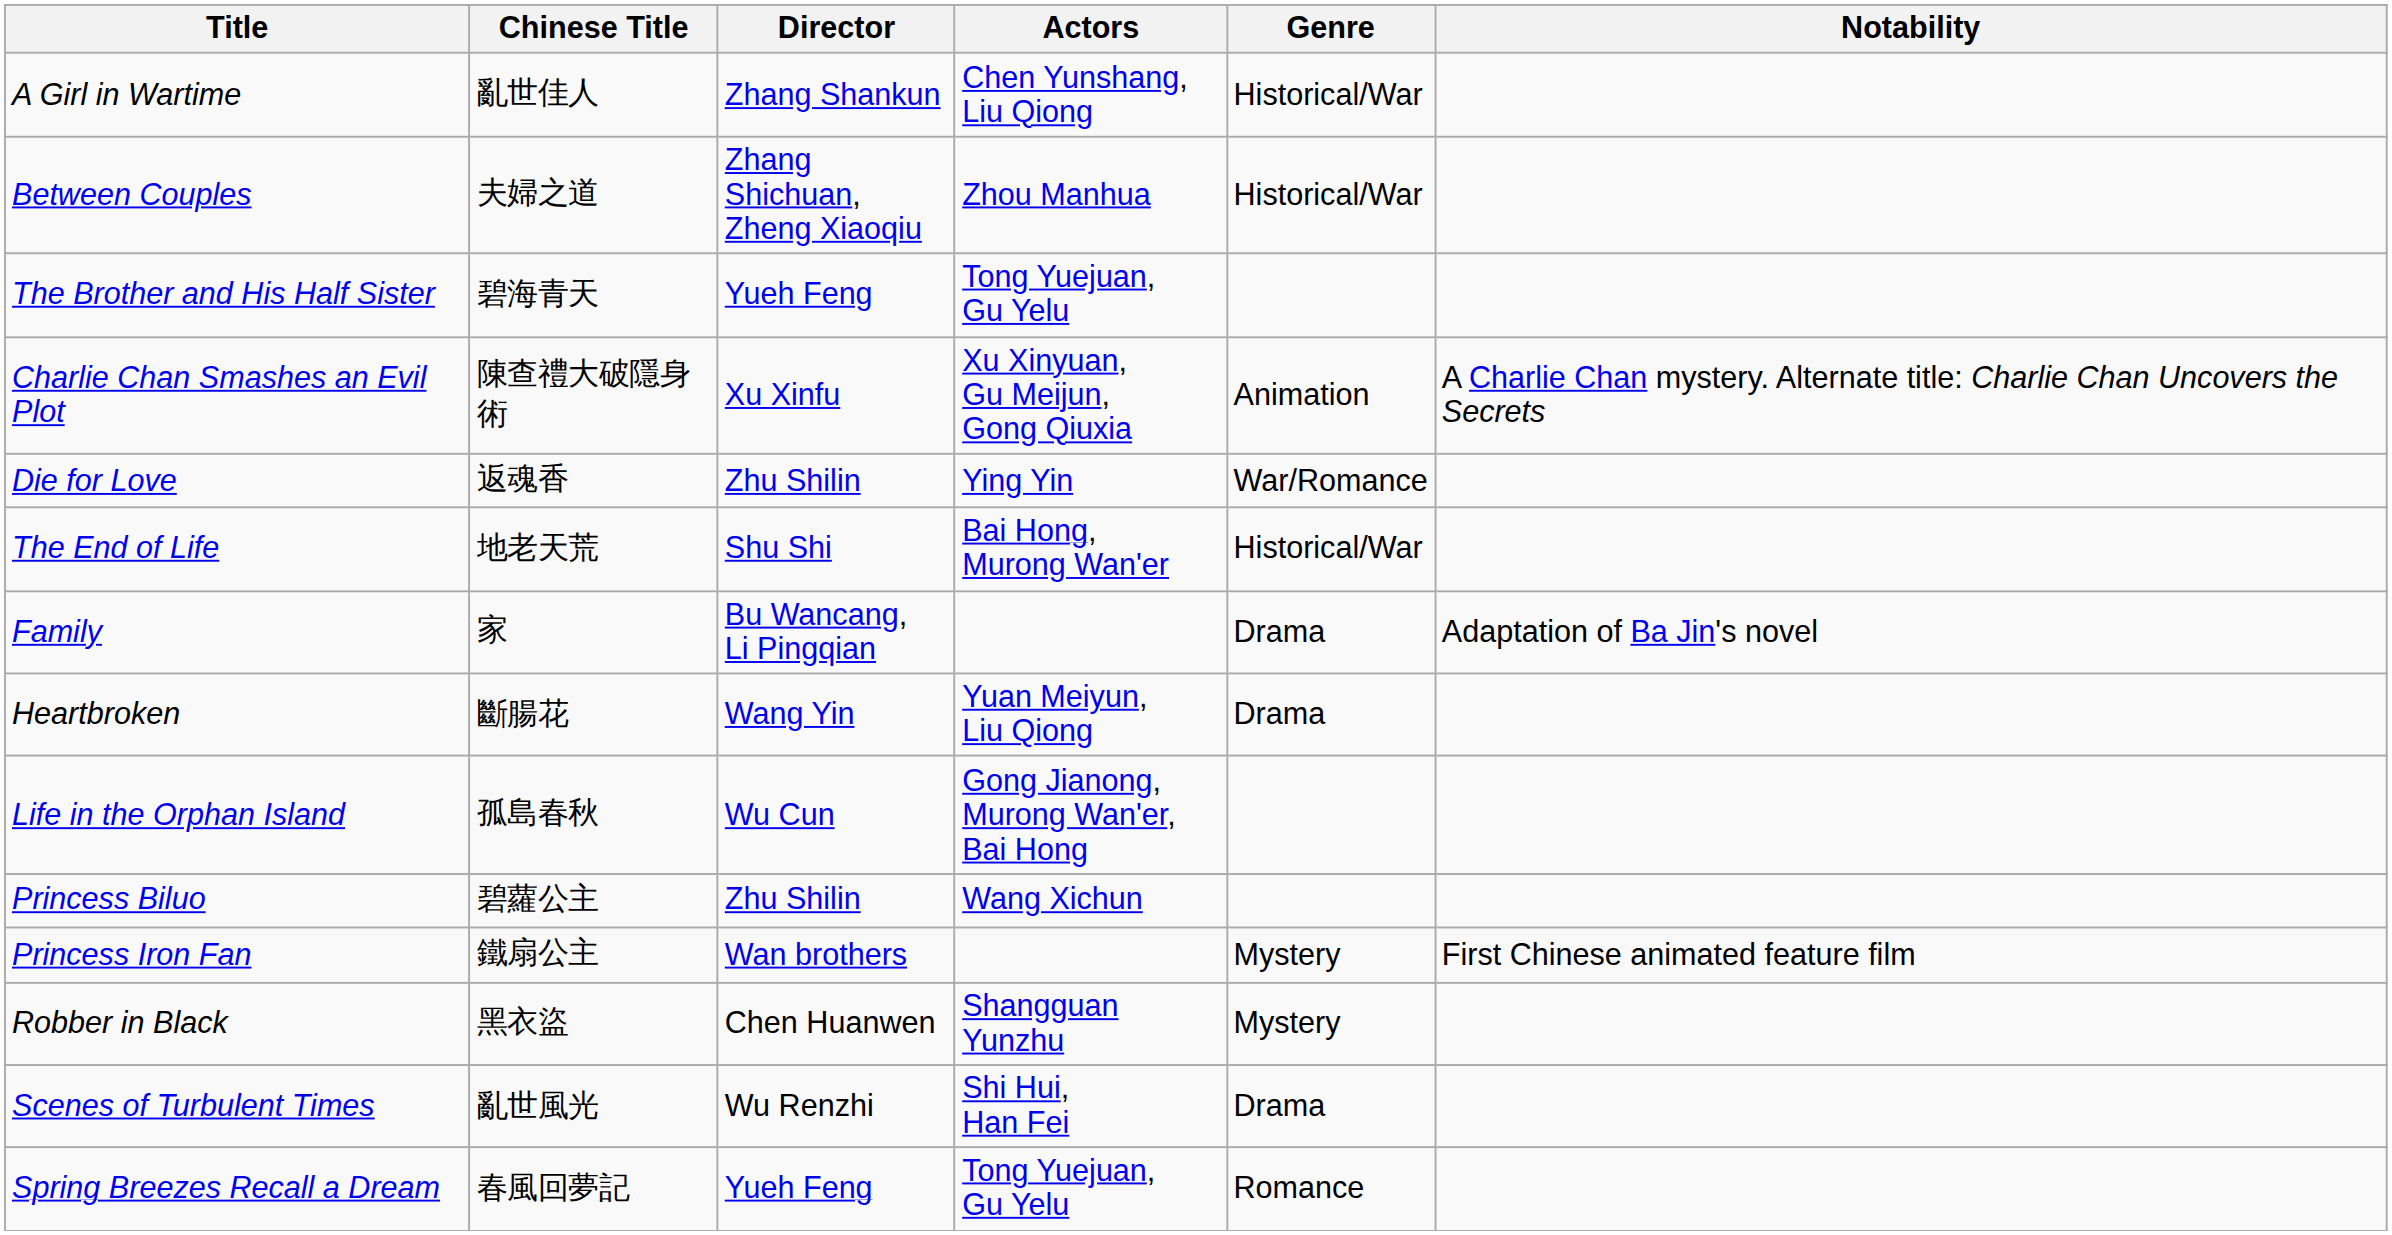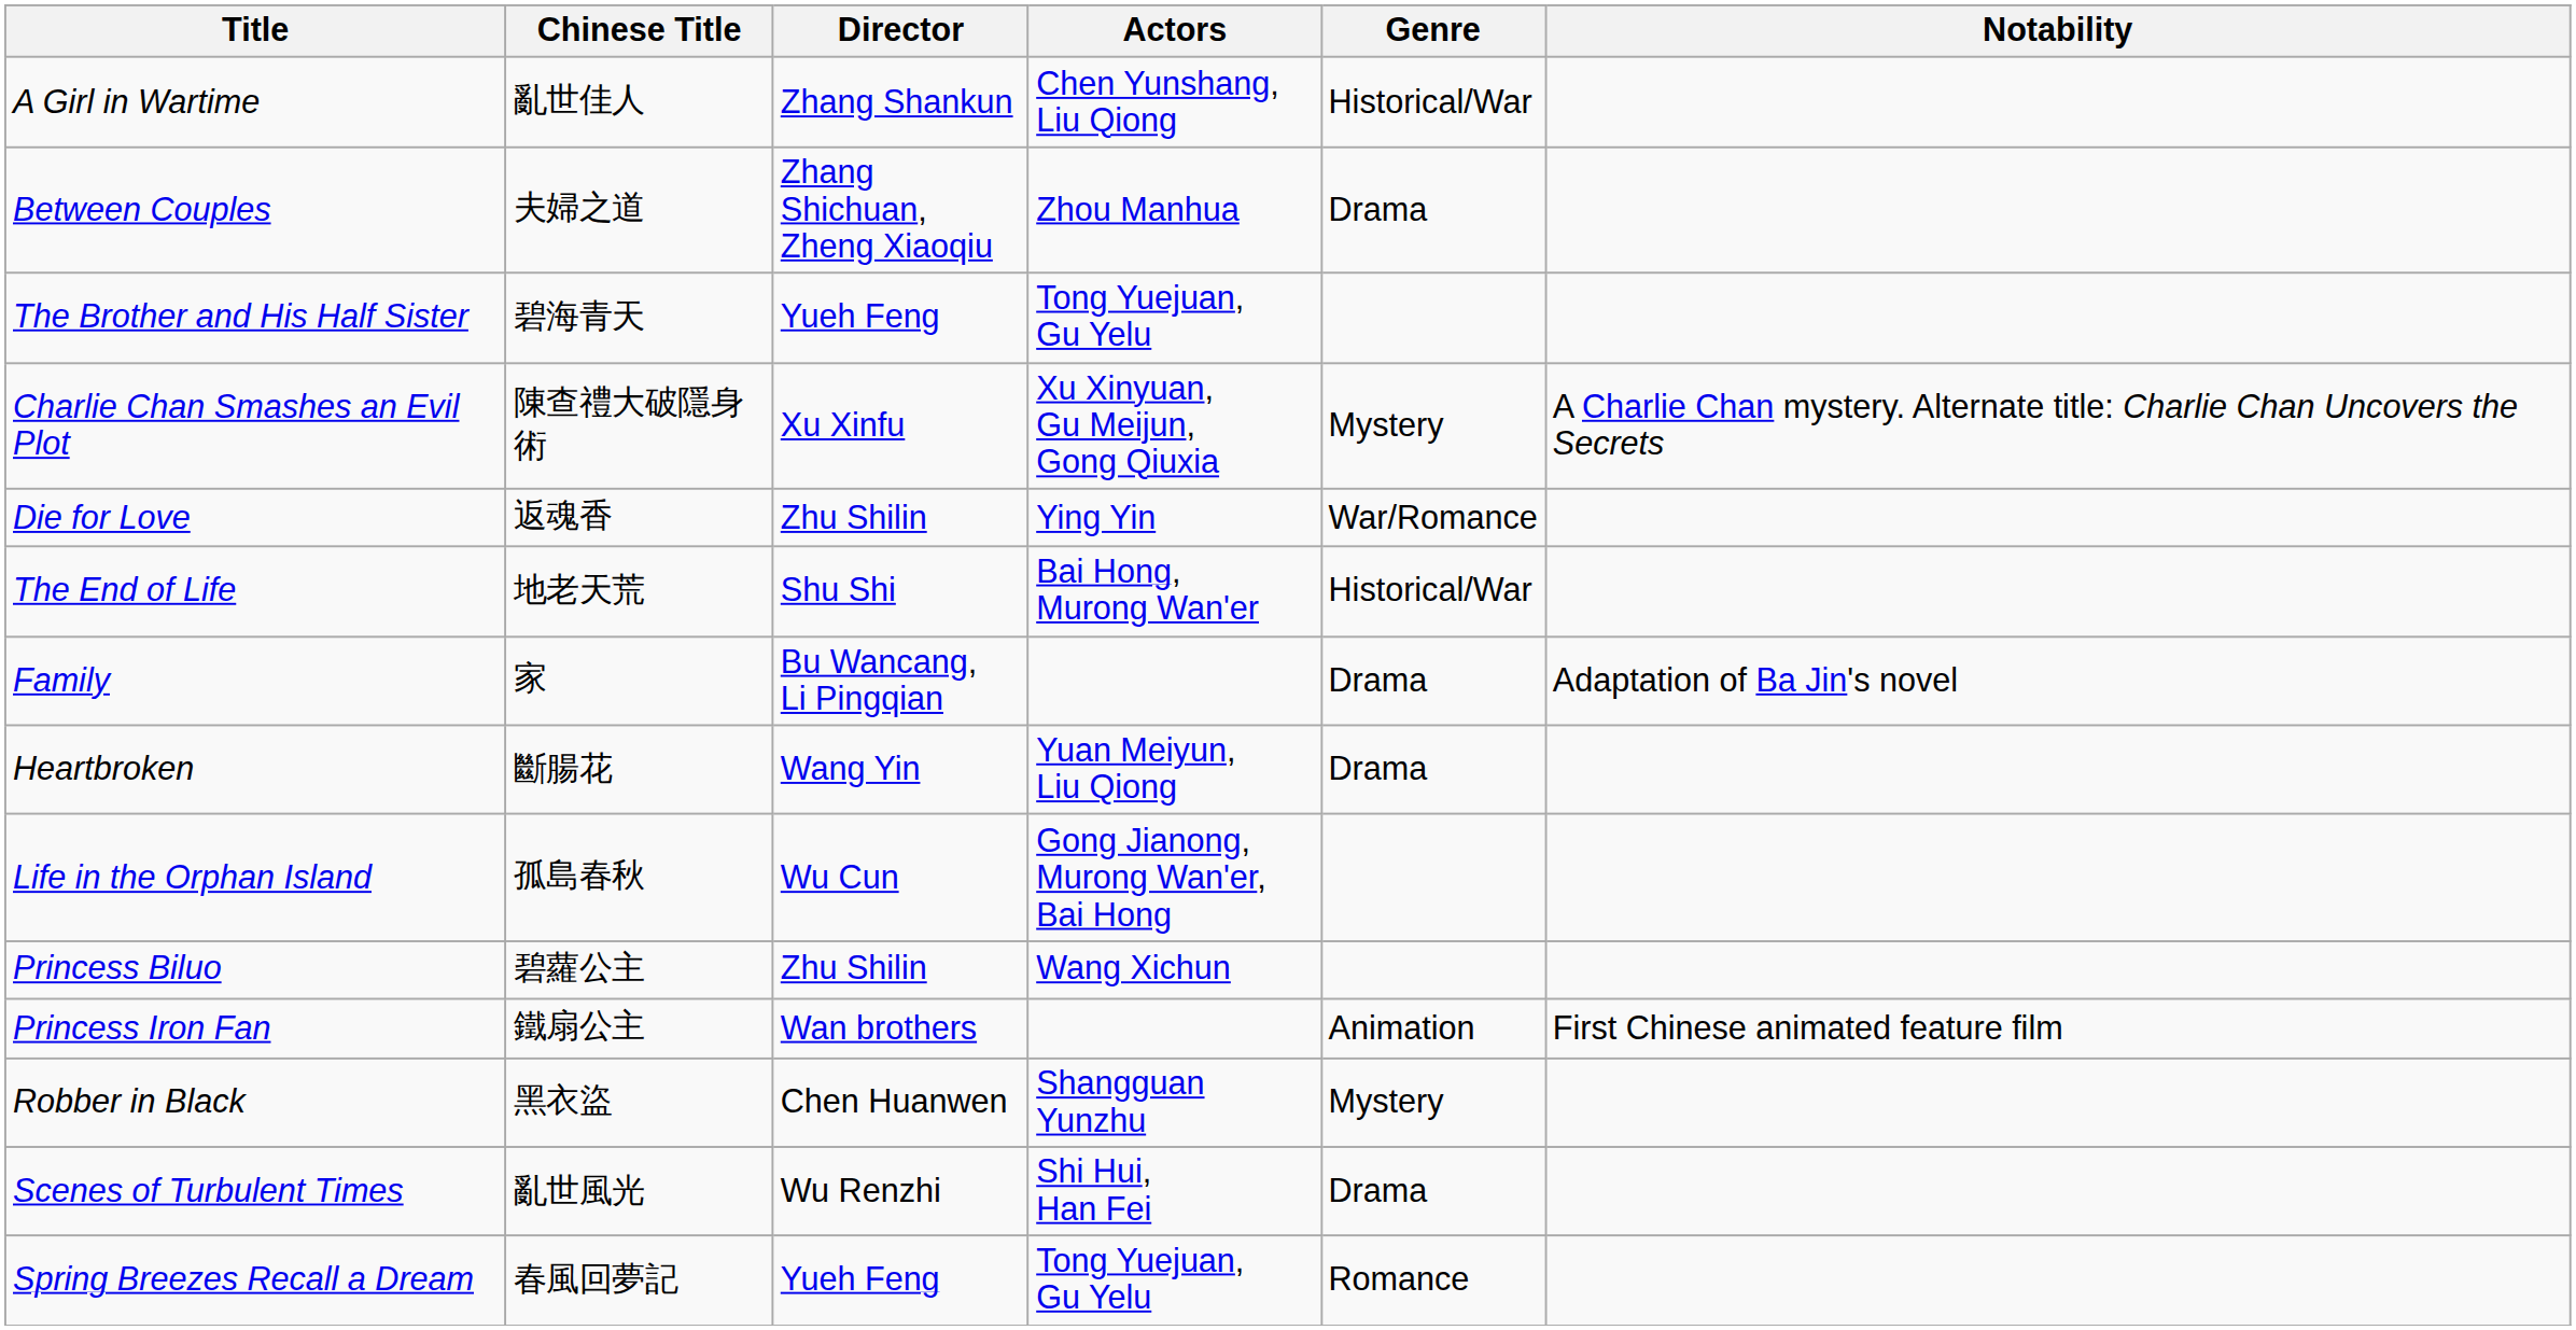Between Couples | Genre: Historical/War -> Drama
Charlie Chan Smashes an Evil Plot | Genre: Animation -> Mystery
Princess Iron Fan | Genre: Mystery -> Animation
